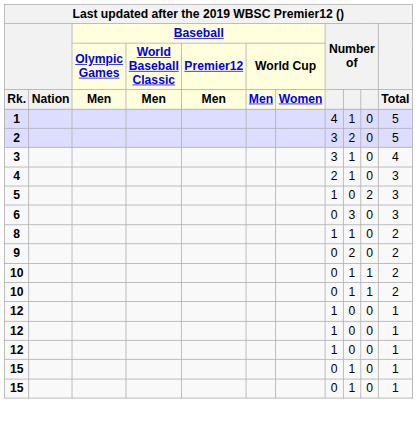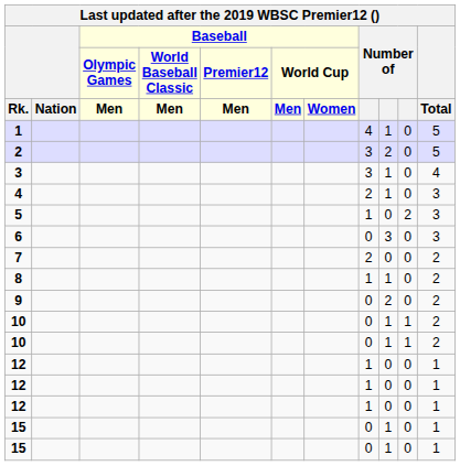+ row: 7 | 2 | 0 | 0 | 2
